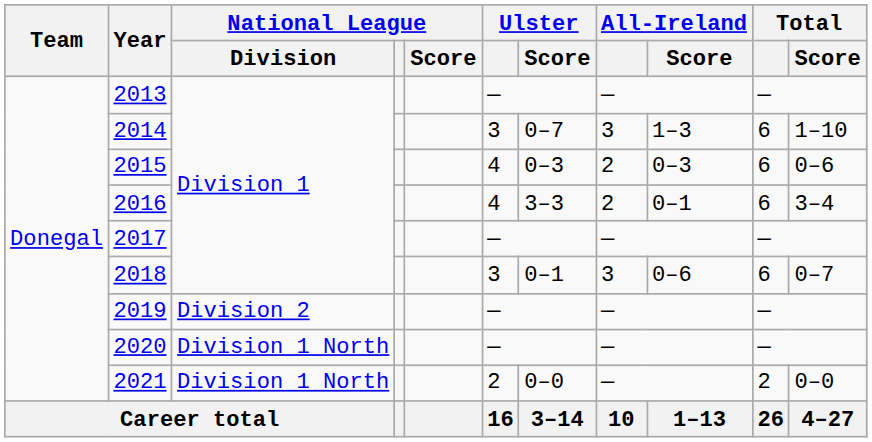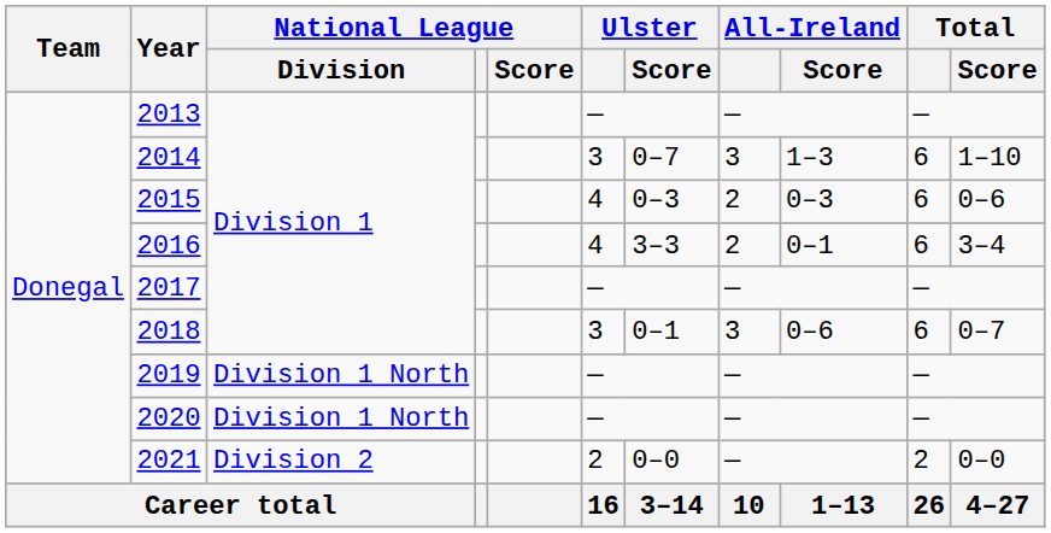2019 | National League / Division: Division 2 -> Division 1 North
2021 | National League / Division: Division 1 North -> Division 2
